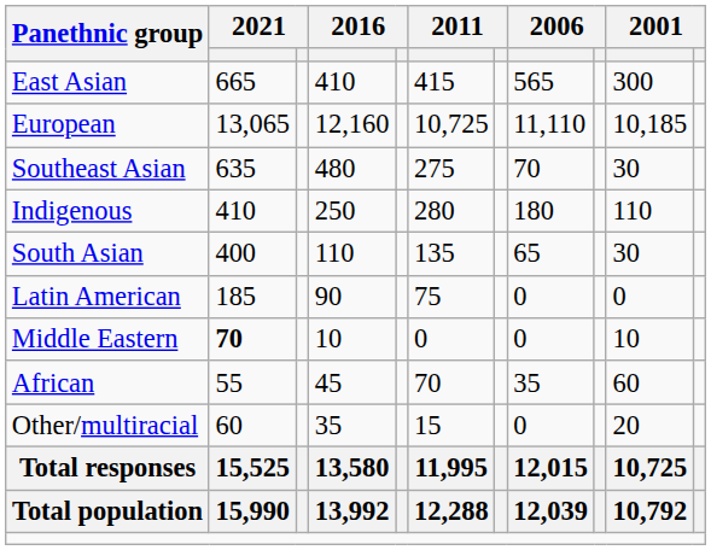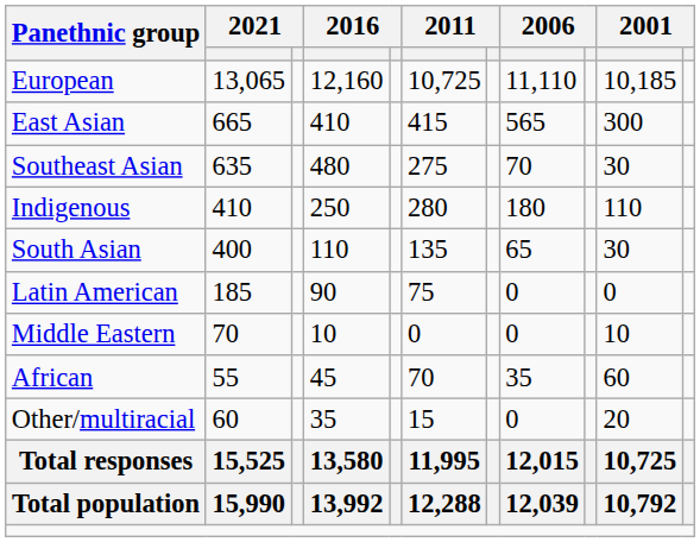rows swapped: European <-> East Asian
Middle Eastern | column 2: bold -> normal
